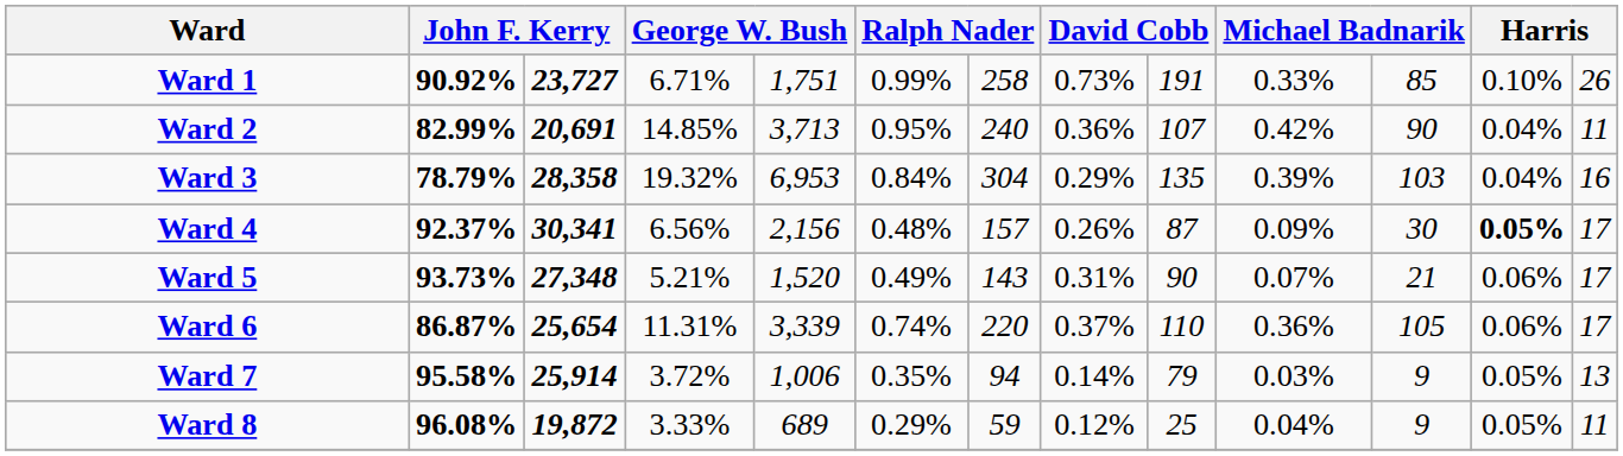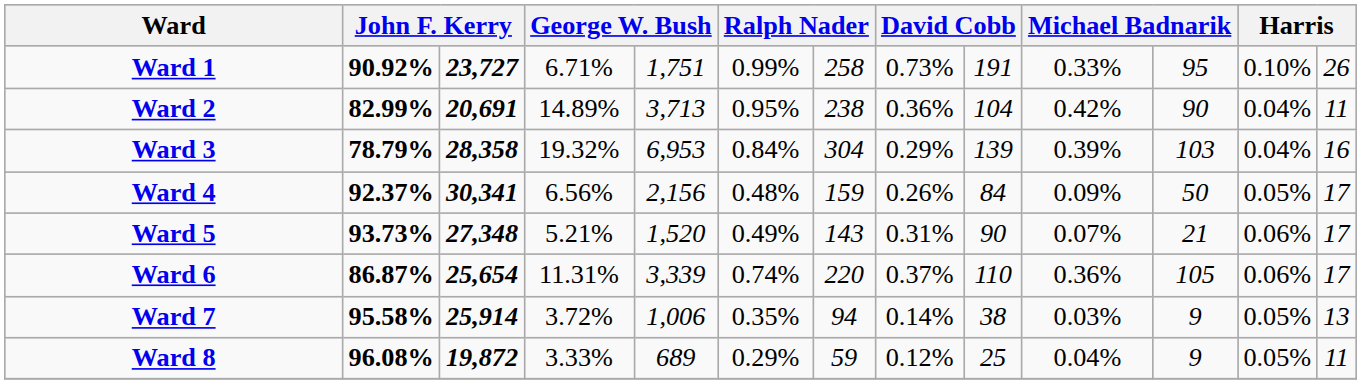Ward 1 | column 11: 85 -> 95
Ward 2 | column 4: 14.85% -> 14.89%
Ward 2 | column 7: 240 -> 238
Ward 2 | column 9: 107 -> 104
Ward 3 | column 9: 135 -> 139
Ward 4 | column 7: 157 -> 159
Ward 4 | column 9: 87 -> 84
Ward 4 | column 11: 30 -> 50
Ward 4 | column 12: bold -> normal
Ward 7 | column 9: 79 -> 38
